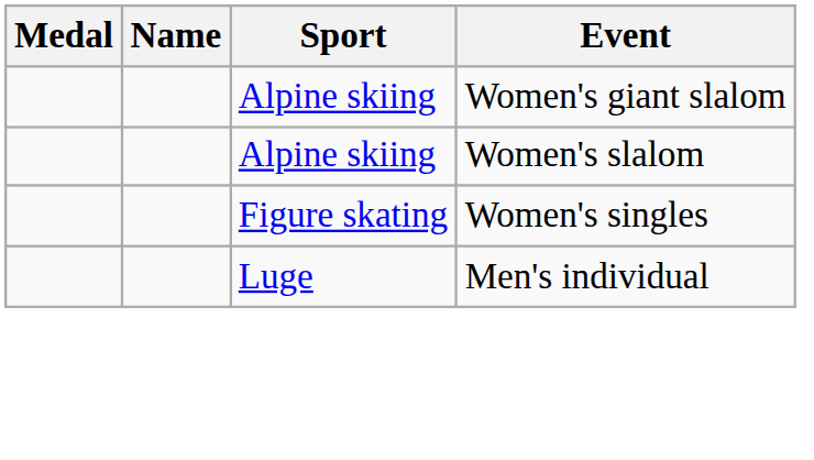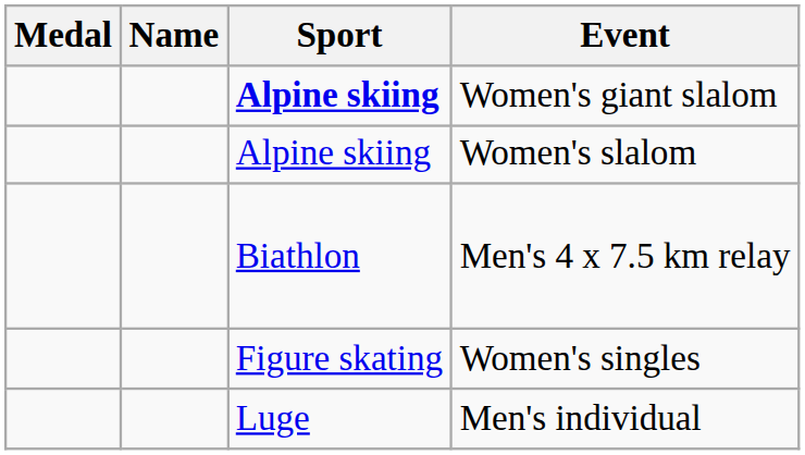Women's giant slalom | Sport: normal -> bold
+ row: Biathlon | Men's 4 x 7.5 km relay
